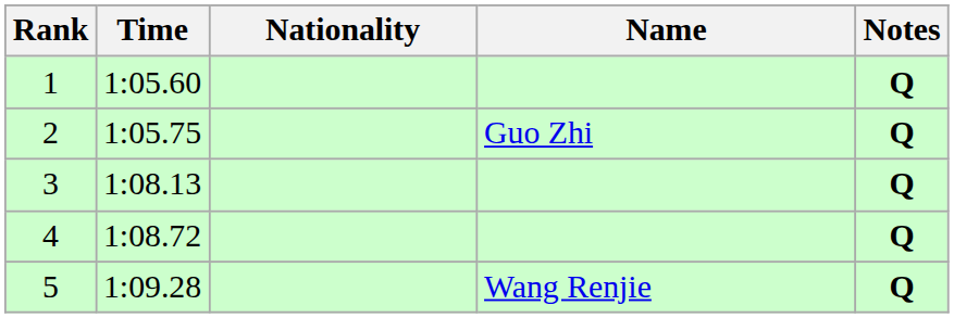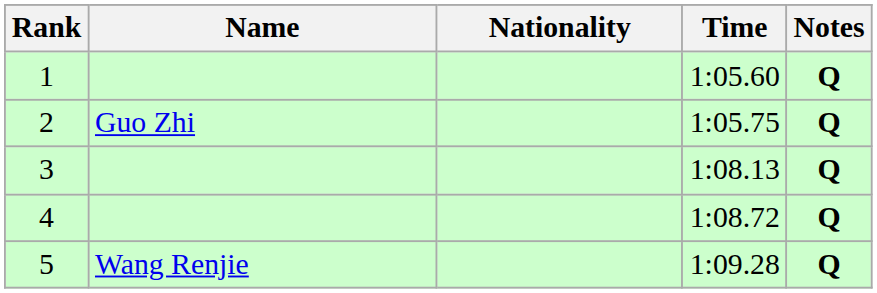columns swapped: Name <-> Time
